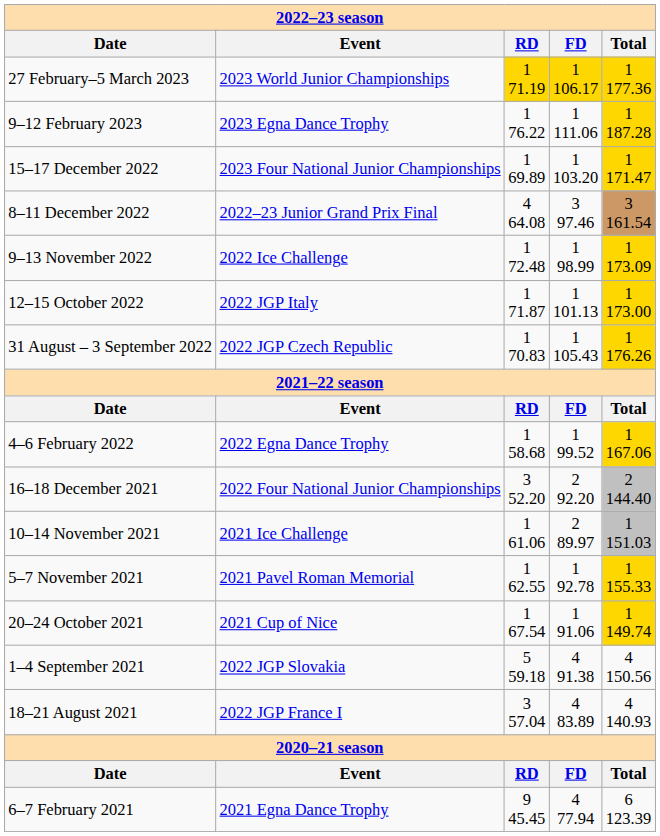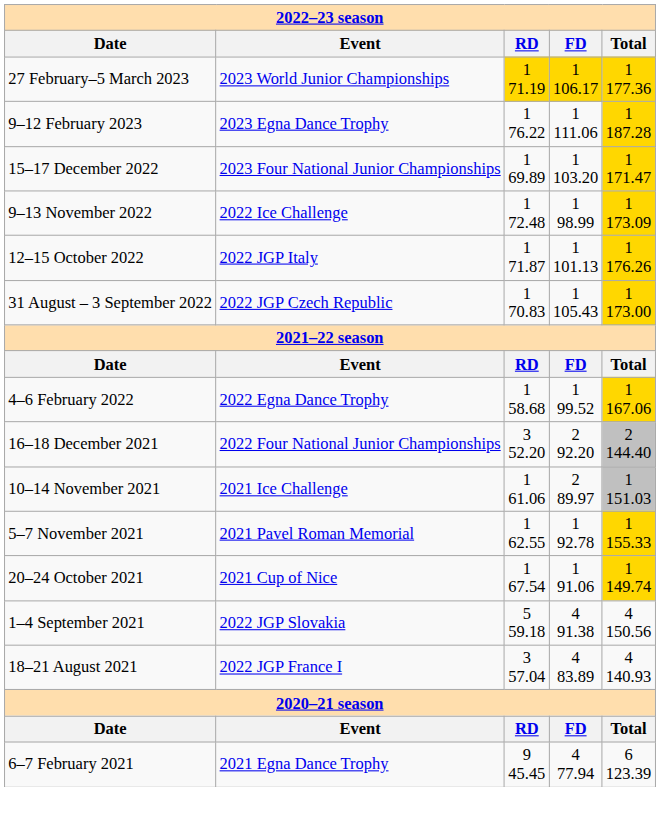- row: 8–11 December 2022 | 2022–23 Junior Grand Prix Final | 4 64.08 | 3 97.46 | 3 161.54
12–15 October 2022 | column 5: 1 173.00 -> 1 176.26
31 August – 3 September 2022 | column 5: 1 176.26 -> 1 173.00
